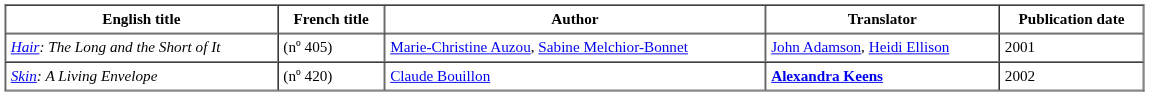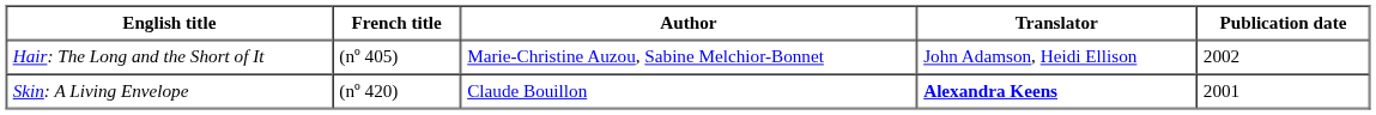Hair: The Long and the Short of It | Publication date: 2001 -> 2002
Skin: A Living Envelope | Publication date: 2002 -> 2001
